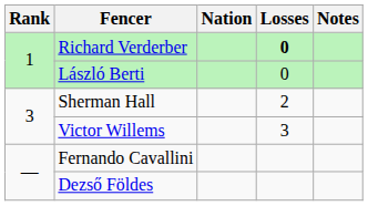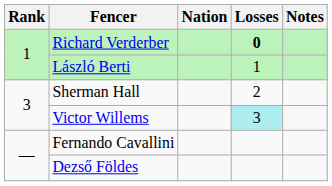László Berti | Losses: 0 -> 1
Victor Willems | Losses: no background -> paleturquoise background
